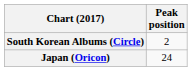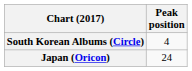South Korean Albums (Circle) | Peak position: 2 -> 4
